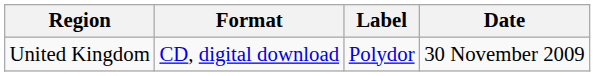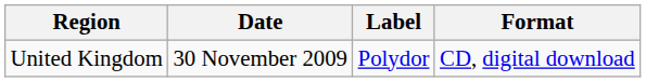columns swapped: Date <-> Format
